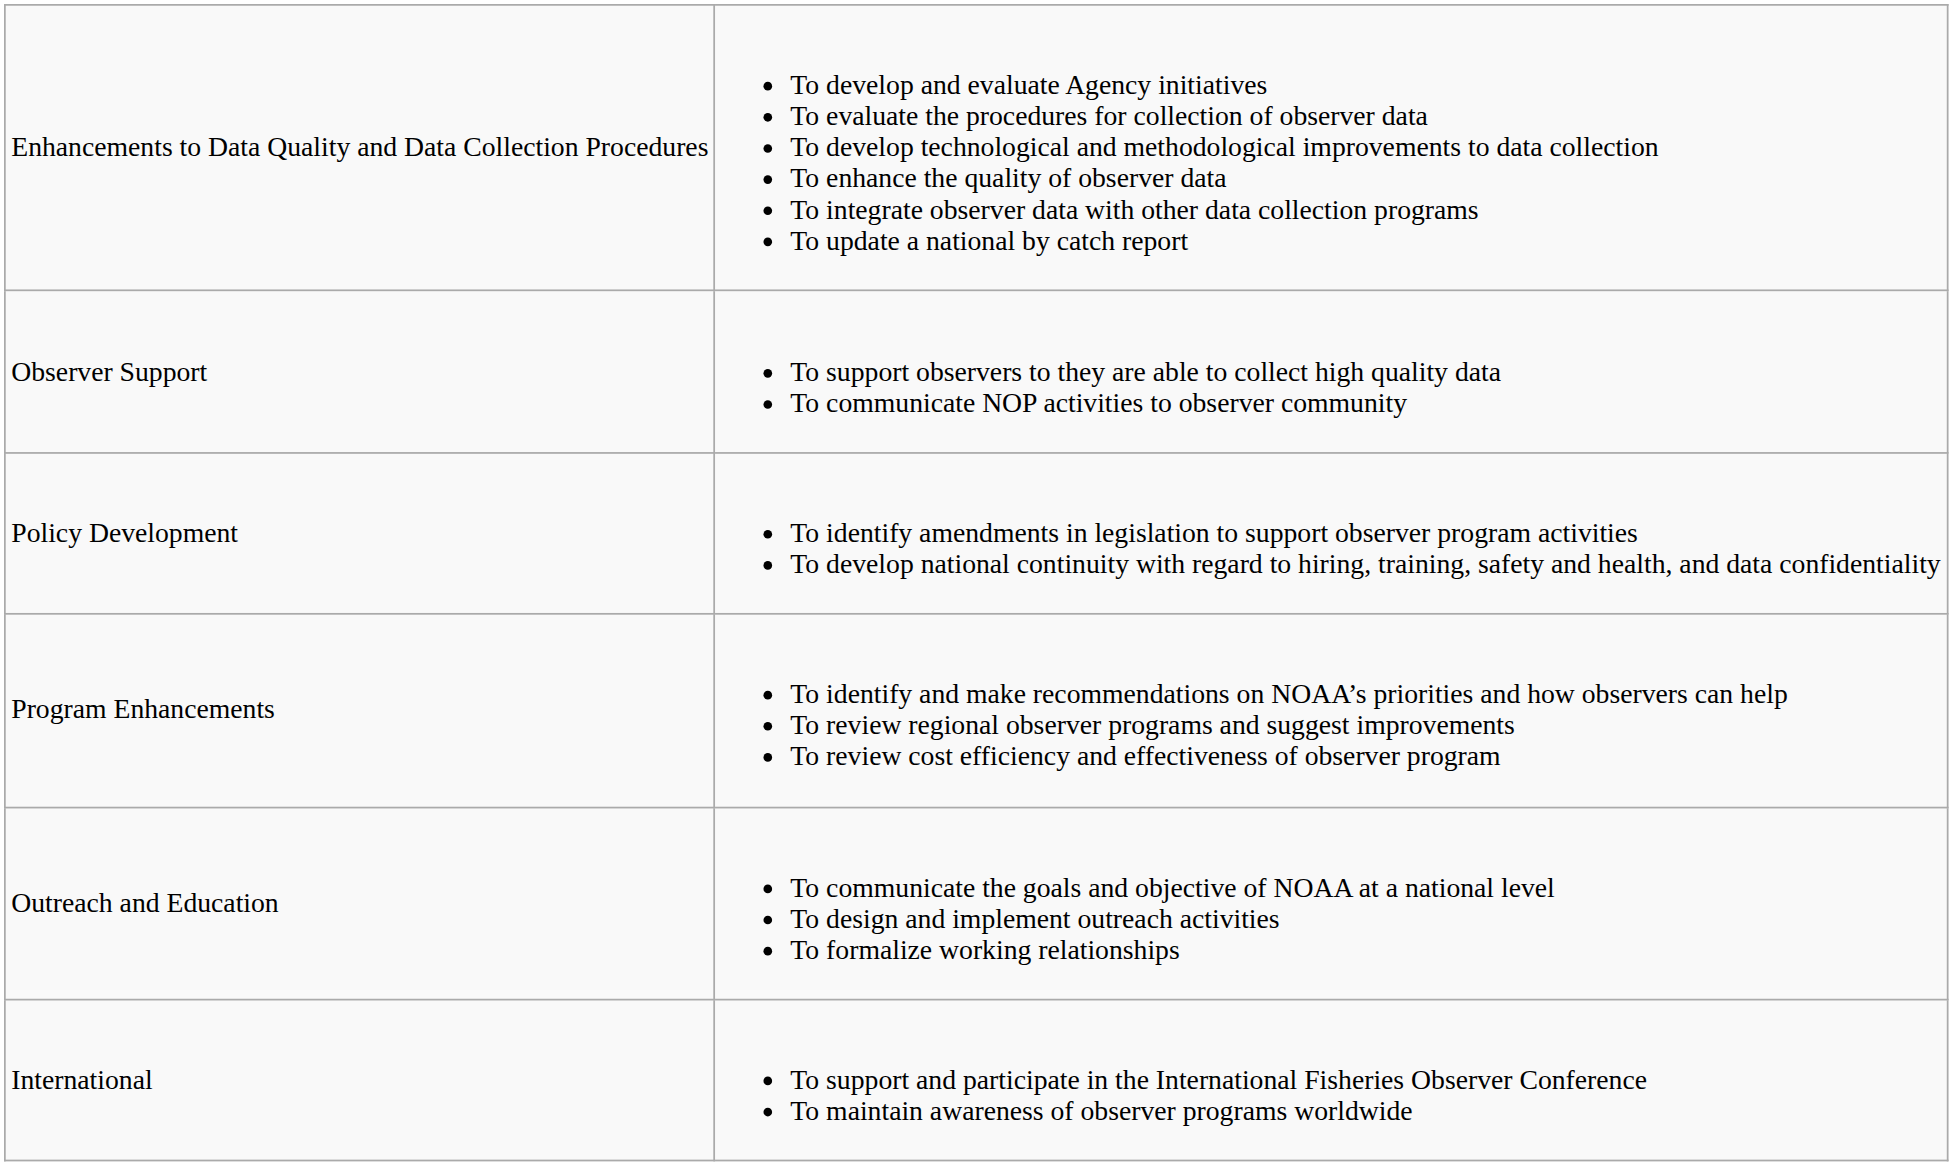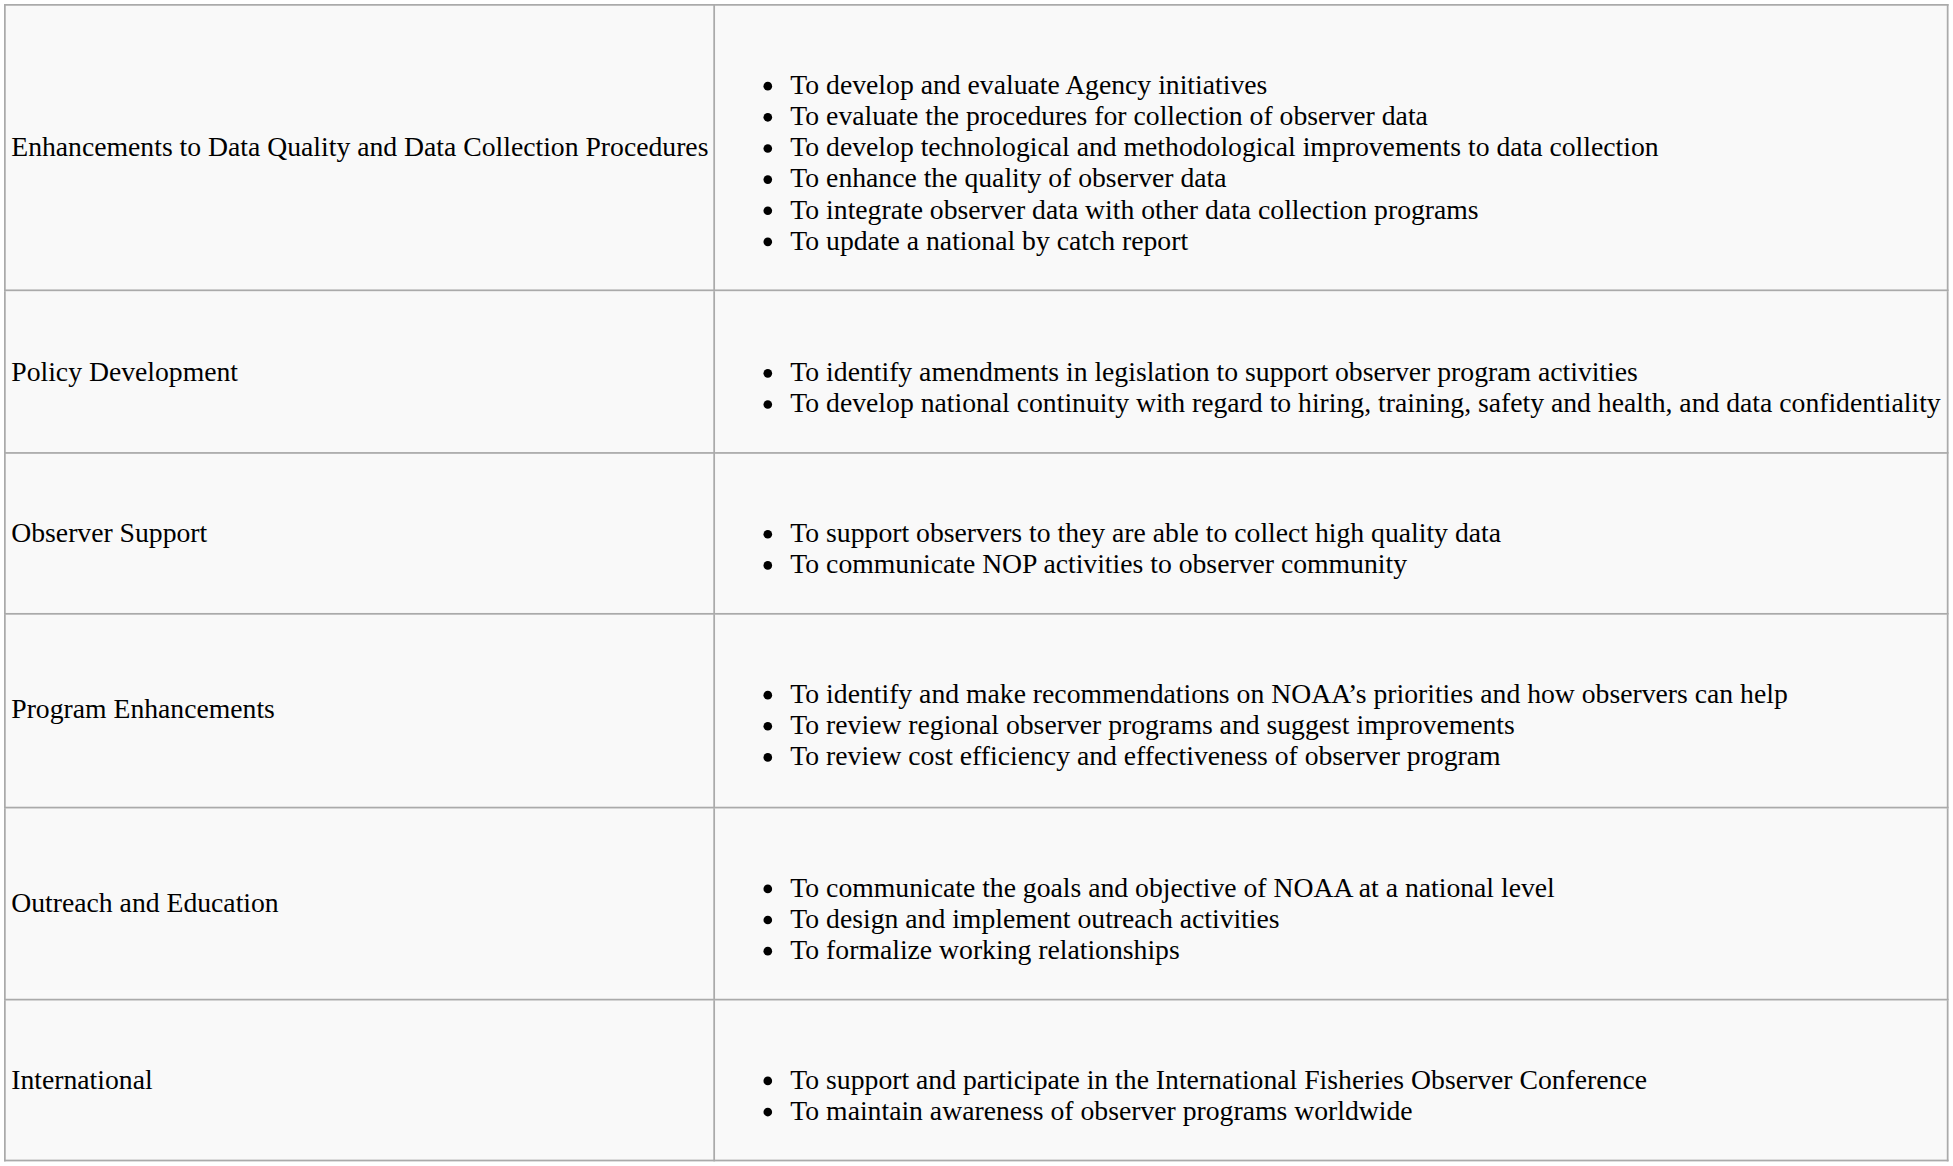rows swapped: Policy Development <-> Observer Support
